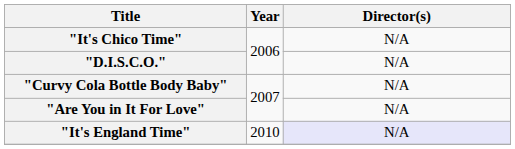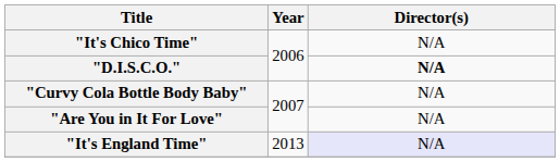"D.I.S.C.O." | Director(s): normal -> bold
"It's England Time" | Year: 2010 -> 2013
